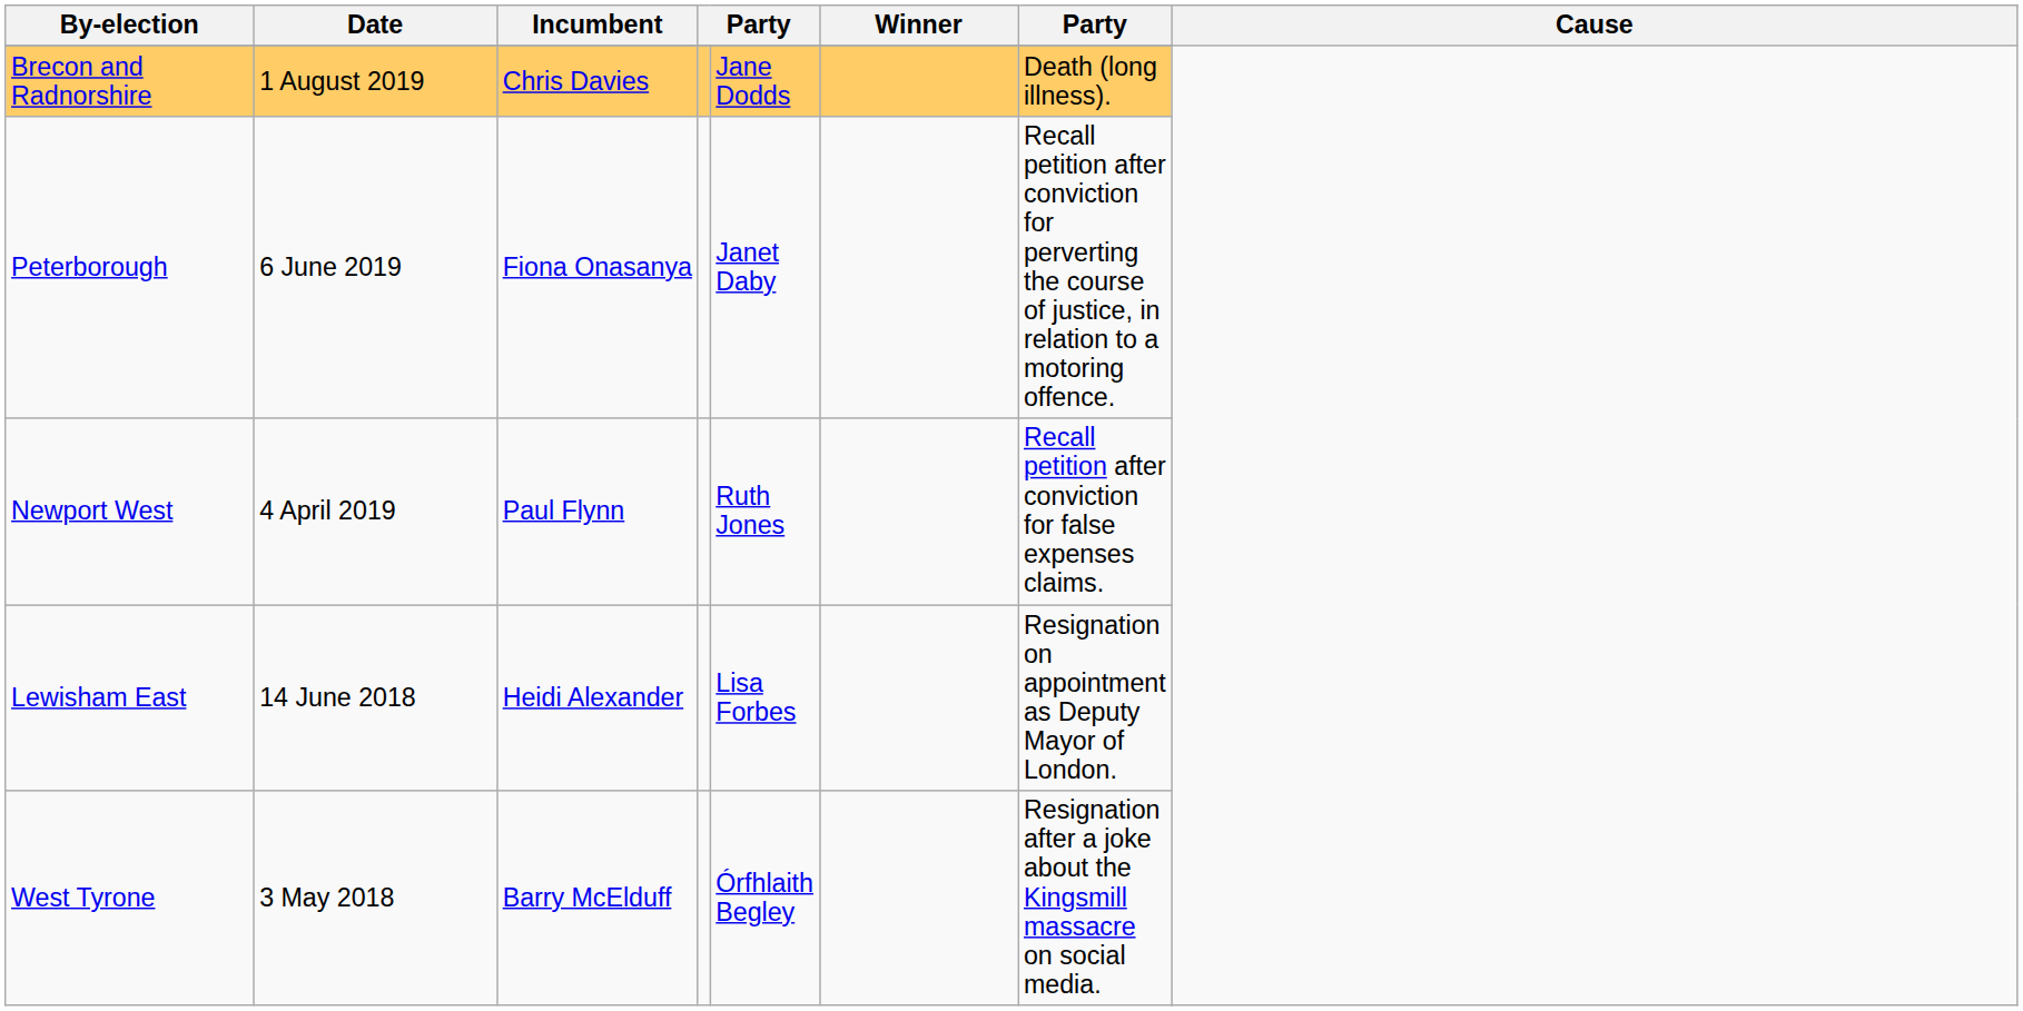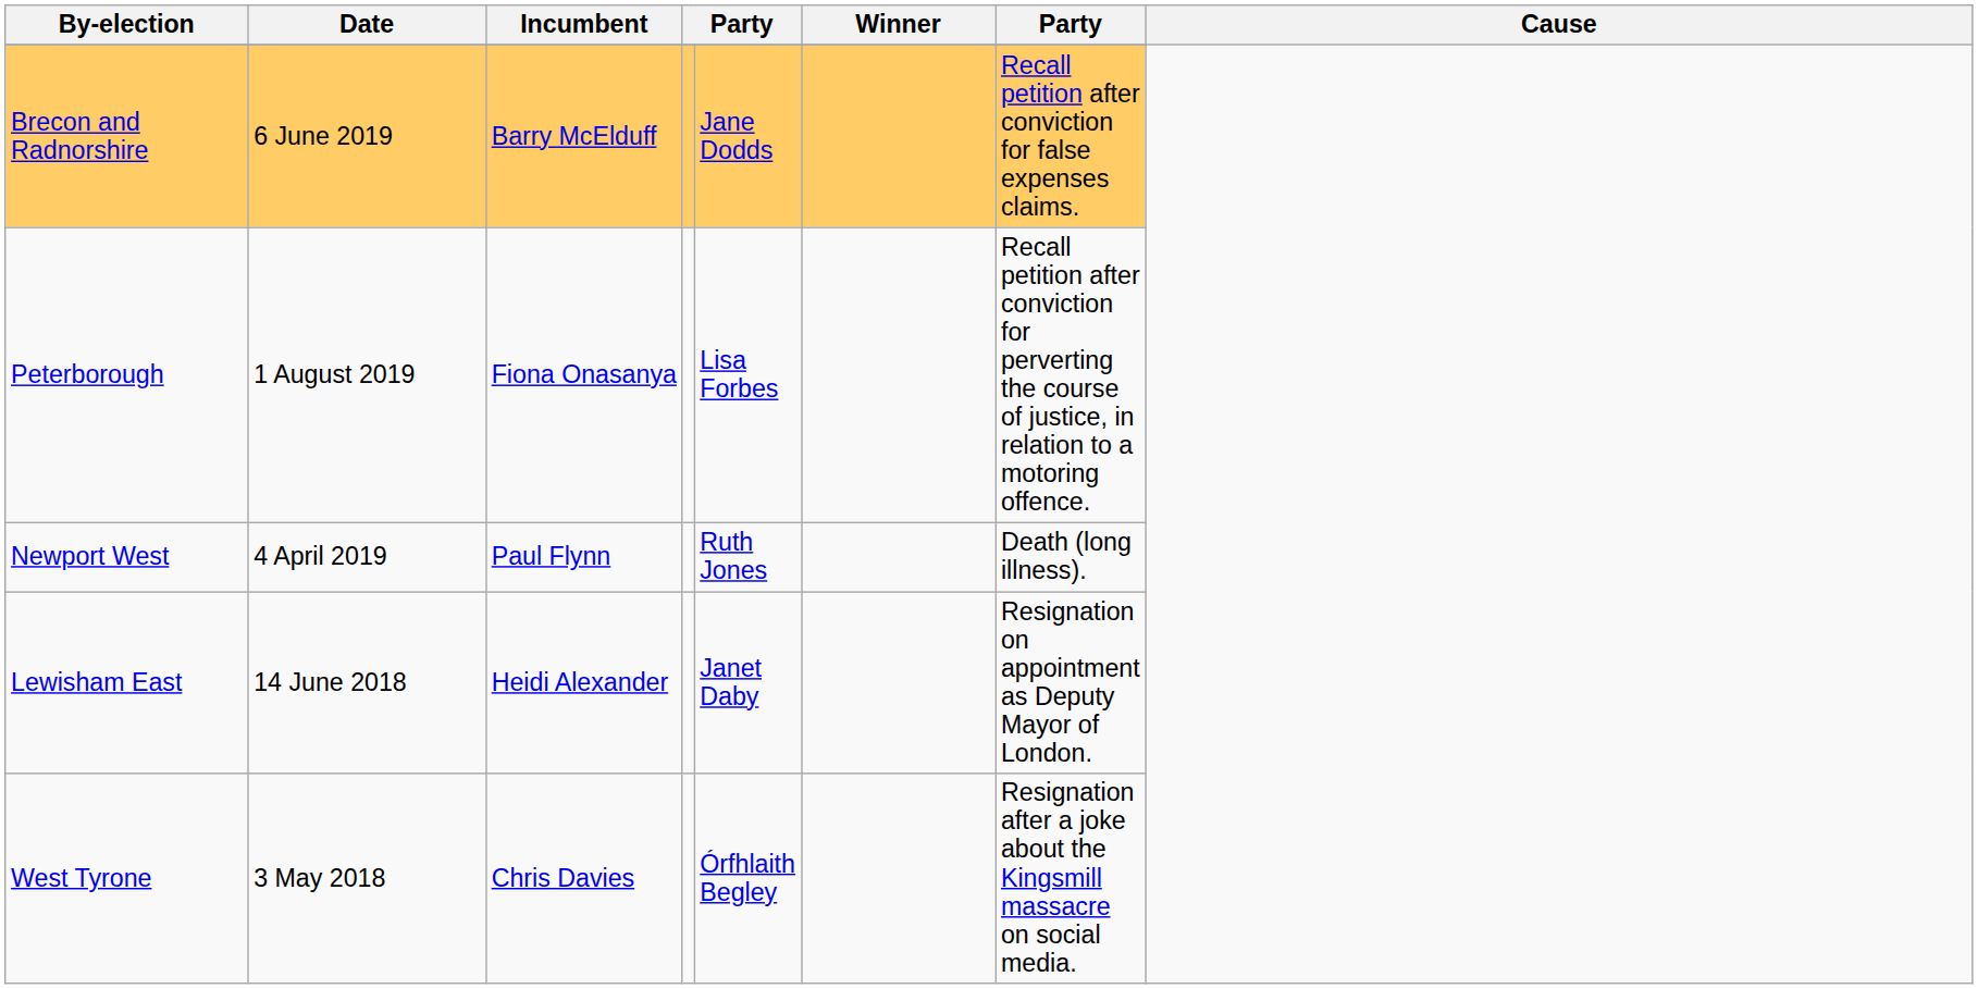Brecon and Radnorshire | Date: 1 August 2019 -> 6 June 2019
Brecon and Radnorshire | Incumbent: Chris Davies -> Barry McElduff
Brecon and Radnorshire | column 7: Death (long illness). -> Recall petition after conviction for false expenses claims.
Peterborough | Date: 6 June 2019 -> 1 August 2019
Peterborough | column 5: Janet Daby -> Lisa Forbes
Newport West | column 7: Recall petition after conviction for false expenses claims. -> Death (long illness).
Lewisham East | column 5: Lisa Forbes -> Janet Daby
West Tyrone | Incumbent: Barry McElduff -> Chris Davies
